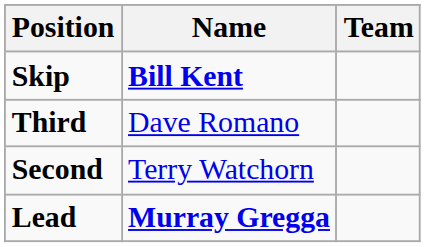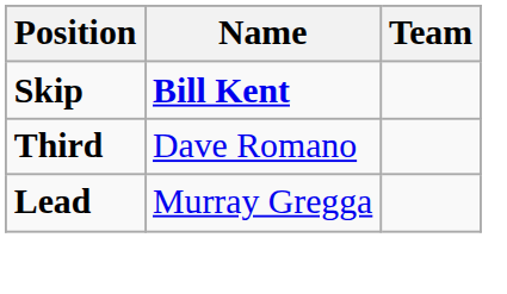- row: Second | Terry Watchorn
Lead | Name: bold -> normal
